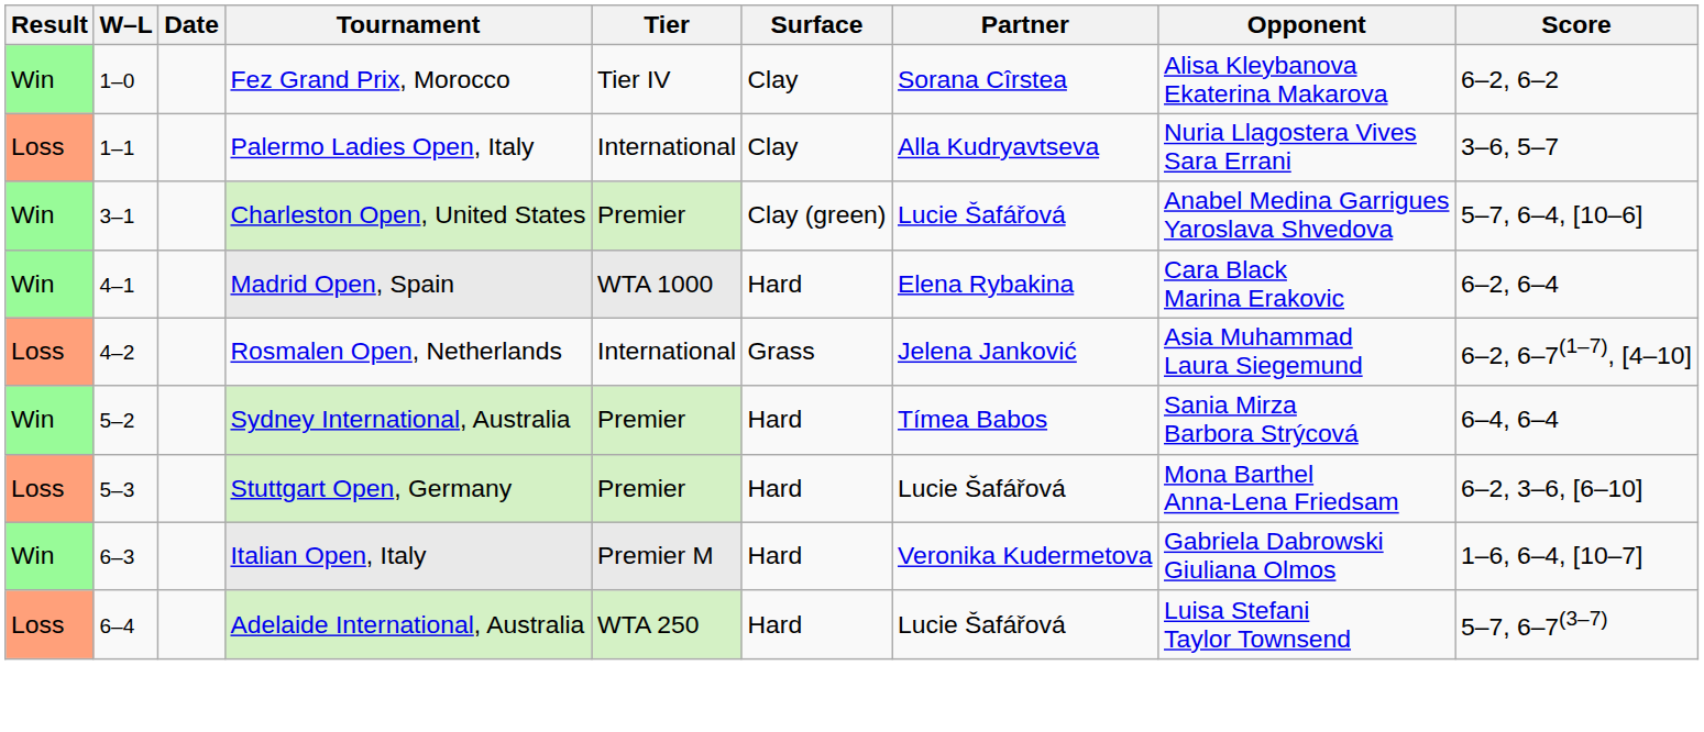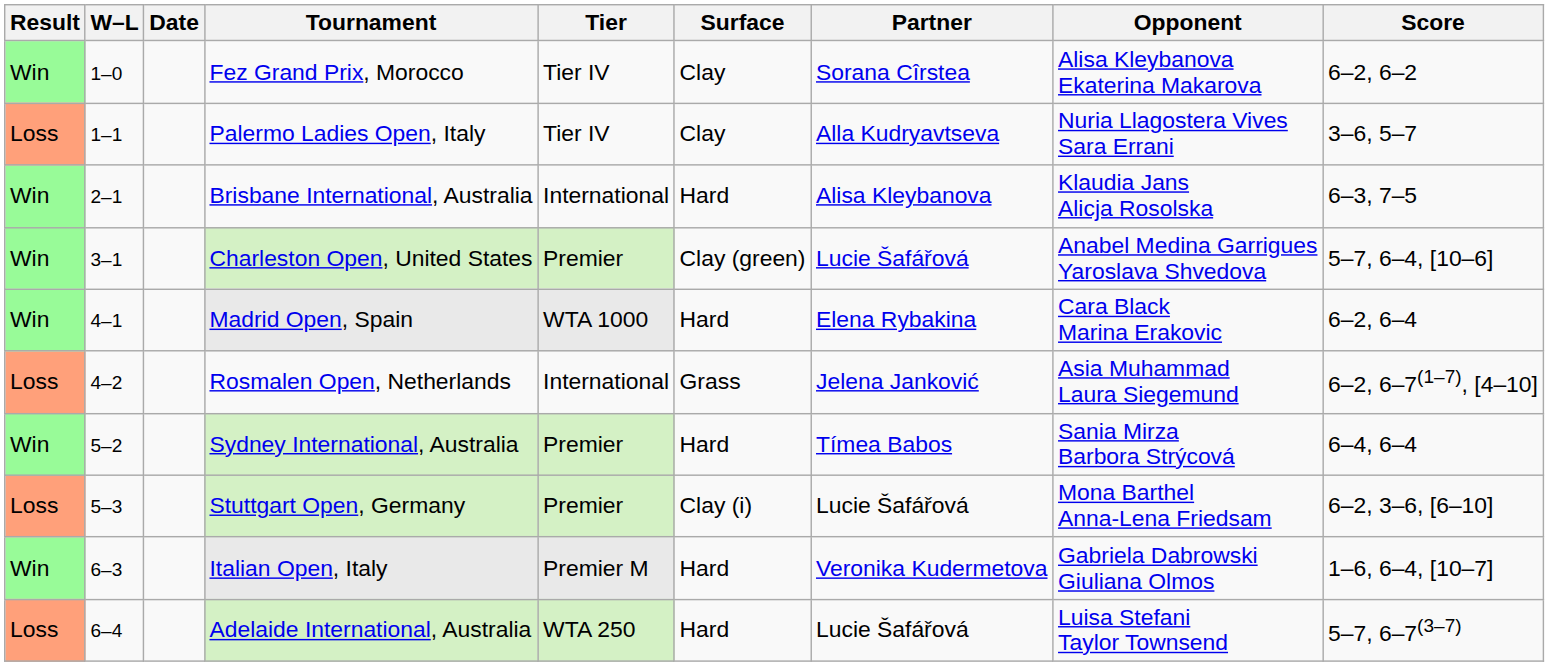Palermo Ladies Open, Italy | Tier: International -> Tier IV
+ row: Win | 2–1 | Brisbane International, Australia | International | Hard | Alisa Kleybanova | Klaudia Jans Alicja Rosolska | 6–3, 7–5
Stuttgart Open, Germany | Surface: Hard -> Clay (i)
